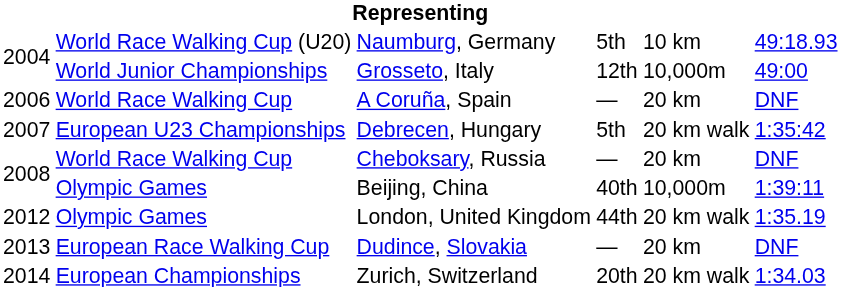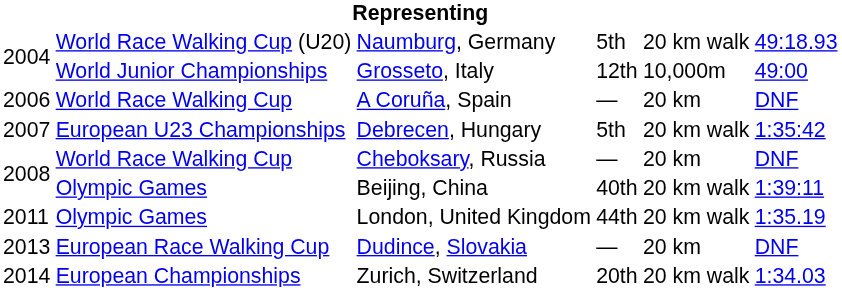Naumburg, Germany | column 5: 10 km -> 20 km walk
Beijing, China | column 5: 10,000m -> 20 km walk
London, United Kingdom | column 1: 2012 -> 2011
